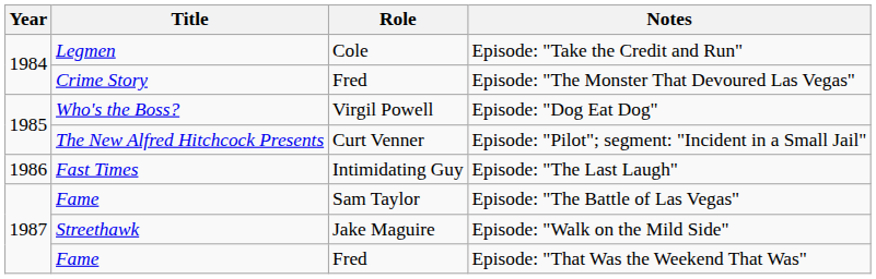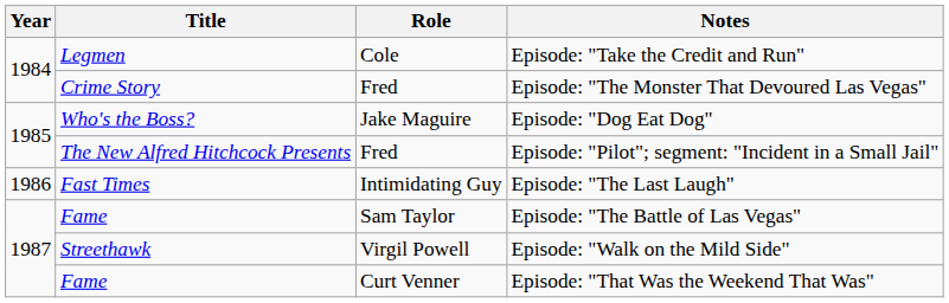Episode: "Dog Eat Dog" | Role: Virgil Powell -> Jake Maguire
Episode: "Pilot"; segment: "Incident in a Small Jail" | Role: Curt Venner -> Fred
Episode: "Walk on the Mild Side" | Role: Jake Maguire -> Virgil Powell
Episode: "That Was the Weekend That Was" | Role: Fred -> Curt Venner
